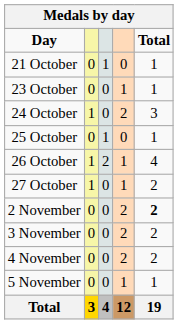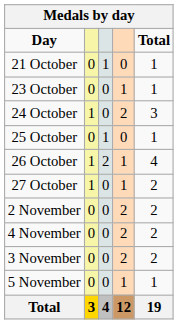2 November | Total: bold -> normal
rows swapped: 3 November <-> 4 November
